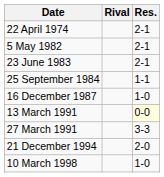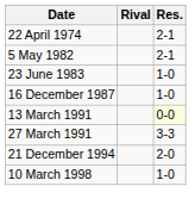23 June 1983 | Res.: 2-1 -> 1-0
- row: 25 September 1984 | 1-1
